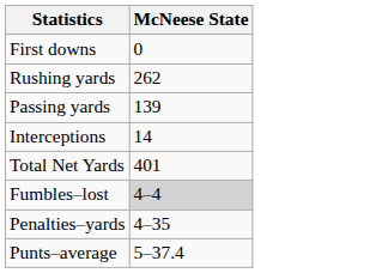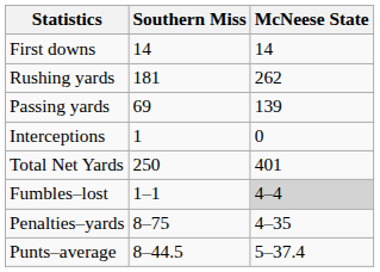+ column: Southern Miss | 14 | 181 | 69 | 1 | 250 | 1–1 | 8–75 | 8–44.5
First downs | McNeese State: 0 -> 14
Interceptions | McNeese State: 14 -> 0
